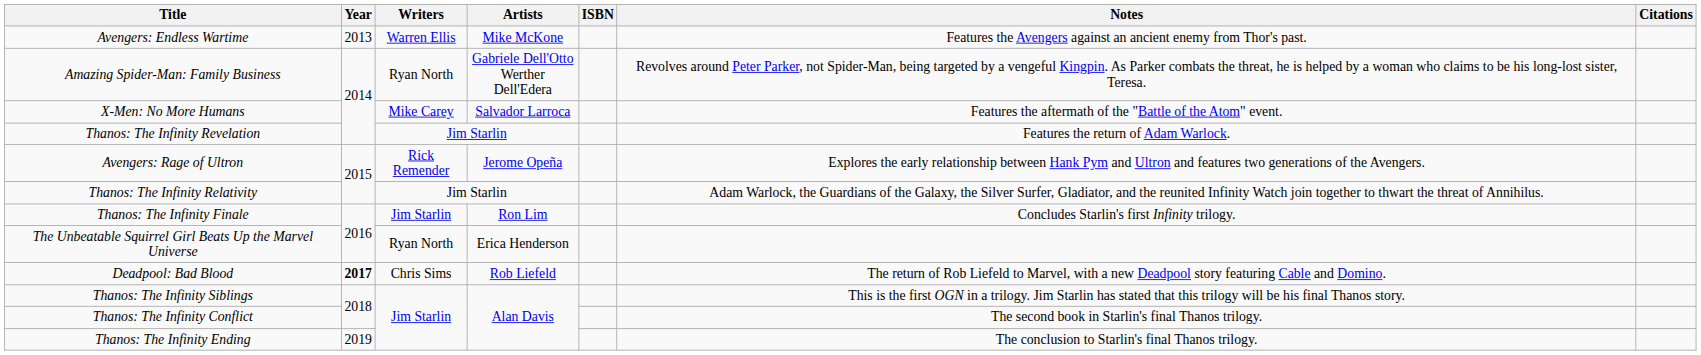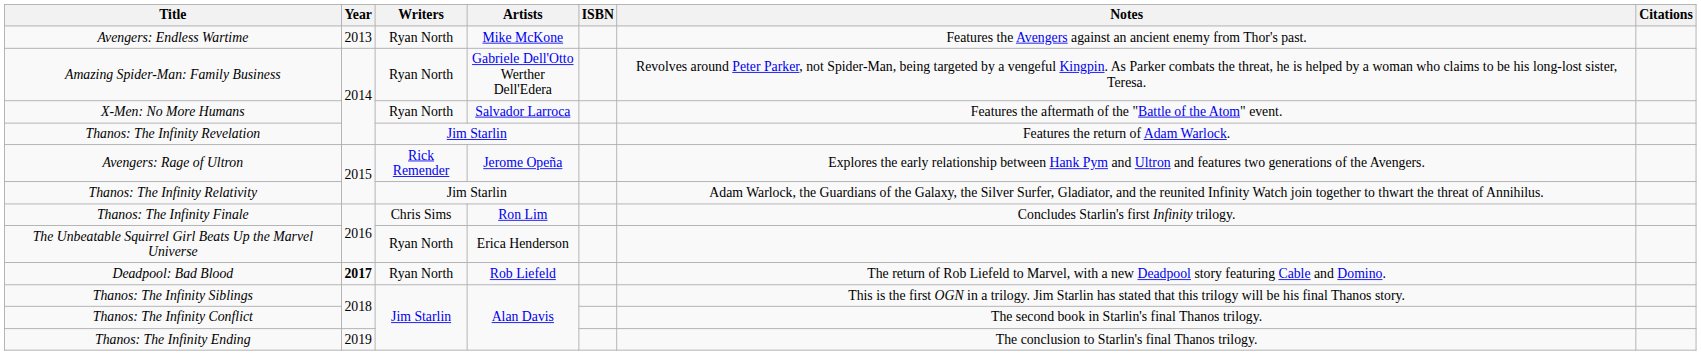Avengers: Endless Wartime | Writers: Warren Ellis -> Ryan North
X-Men: No More Humans | Writers: Mike Carey -> Ryan North
Thanos: The Infinity Finale | Writers: Jim Starlin -> Chris Sims
Deadpool: Bad Blood | Writers: Chris Sims -> Ryan North
